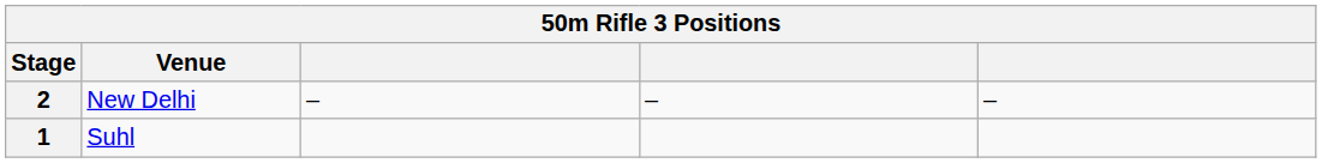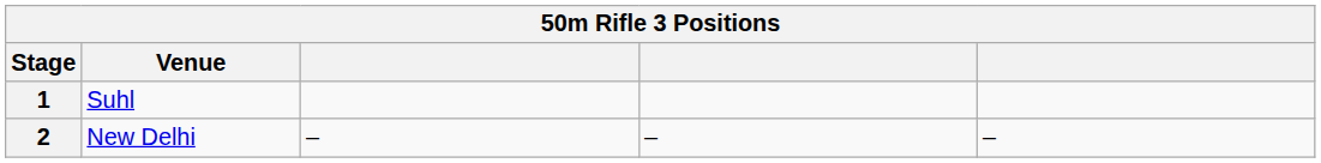rows swapped: 1 <-> 2
